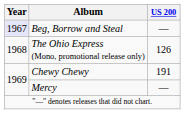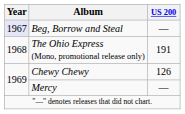The Ohio Express (Mono, promotional release only) | US 200: 126 -> 191
Chewy Chewy | US 200: 191 -> 126
